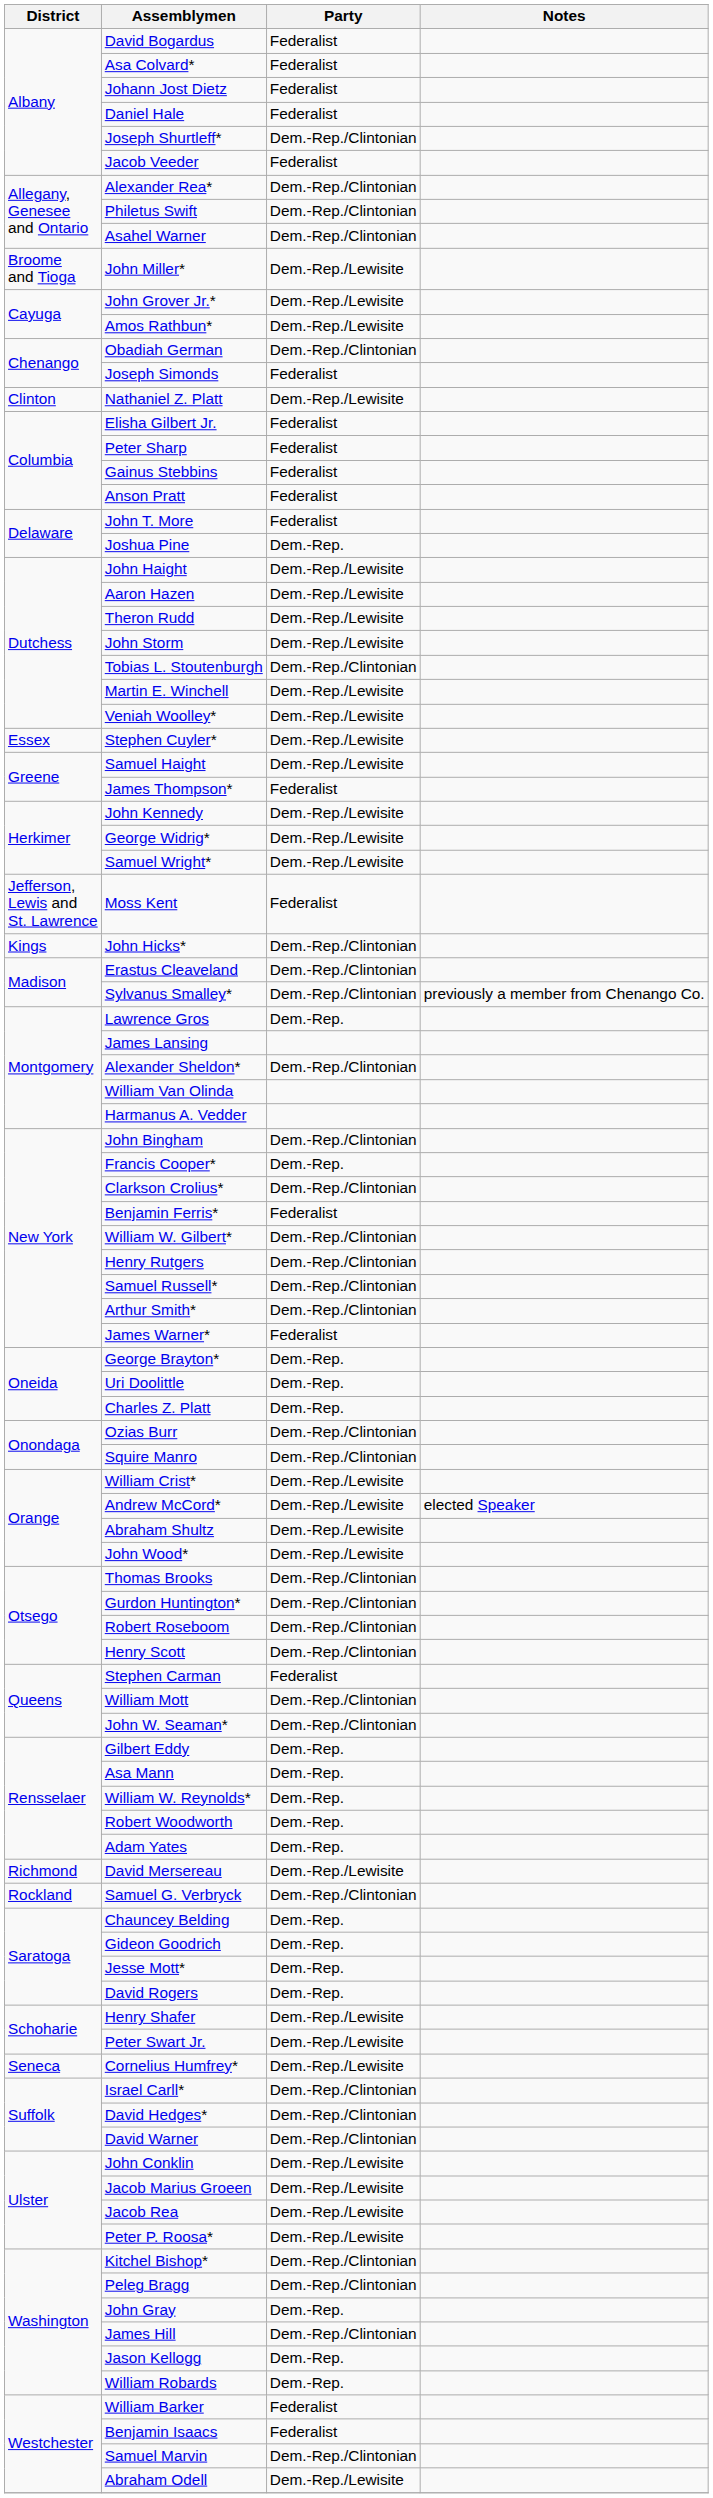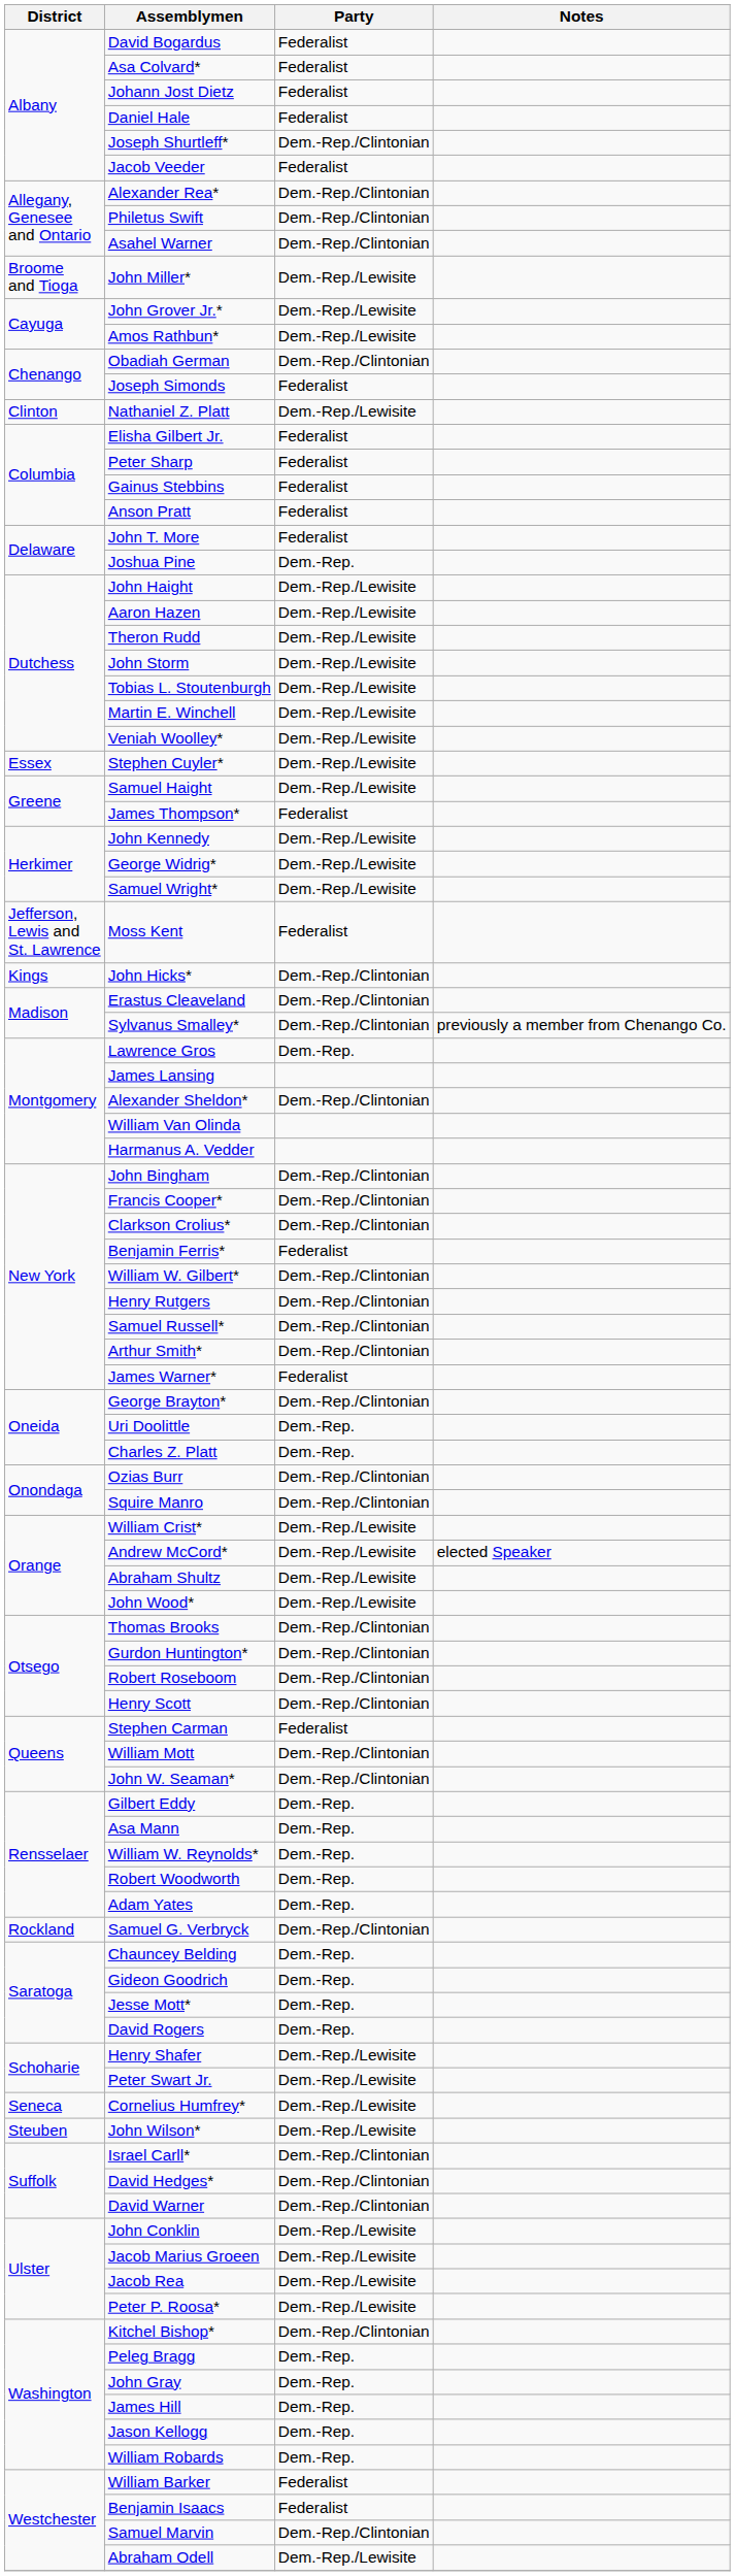Tobias L. Stoutenburgh | Party: Dem.-Rep./Clintonian -> Dem.-Rep./Lewisite
Francis Cooper* | Party: Dem.-Rep. -> Dem.-Rep./Clintonian
George Brayton* | Party: Dem.-Rep. -> Dem.-Rep./Clintonian
- row: Richmond | David Mersereau | Dem.-Rep./Lewisite
+ row: Steuben | John Wilson* | Dem.-Rep./Lewisite
Peleg Bragg | Party: Dem.-Rep./Clintonian -> Dem.-Rep.
James Hill | Party: Dem.-Rep./Clintonian -> Dem.-Rep.
